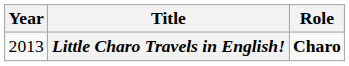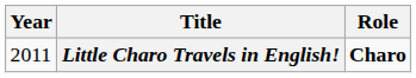Little Charo Travels in English! | Year: 2013 -> 2011
